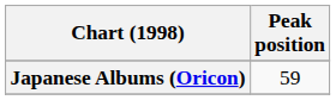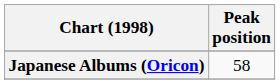Japanese Albums (Oricon) | Peak position: 59 -> 58
